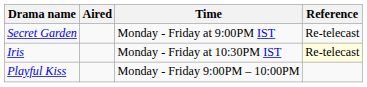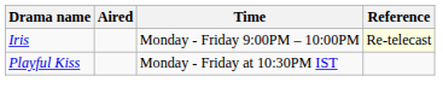- row: Secret Garden | Monday - Friday at 9:00PM IST | Re-telecast
Iris | Time: Monday - Friday at 10:30PM IST -> Monday - Friday 9:00PM – 10:00PM
Playful Kiss | Time: Monday - Friday 9:00PM – 10:00PM -> Monday - Friday at 10:30PM IST
